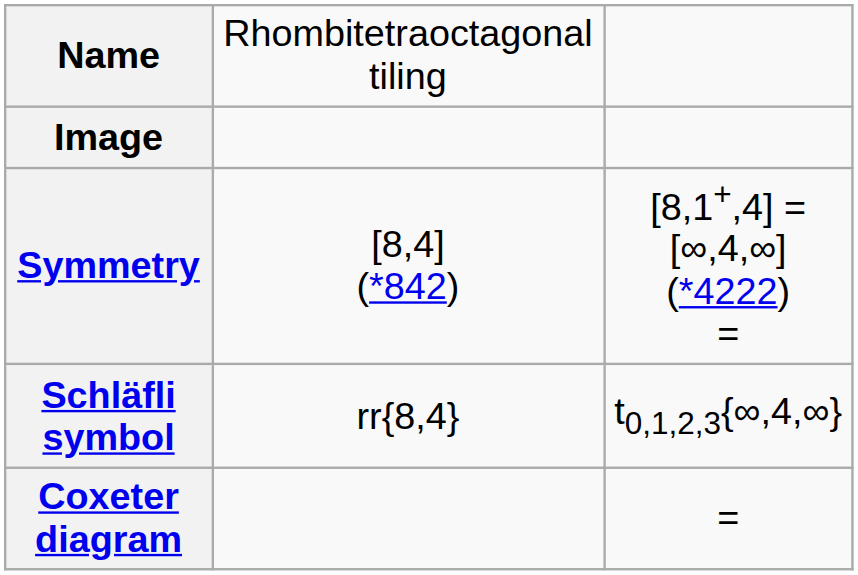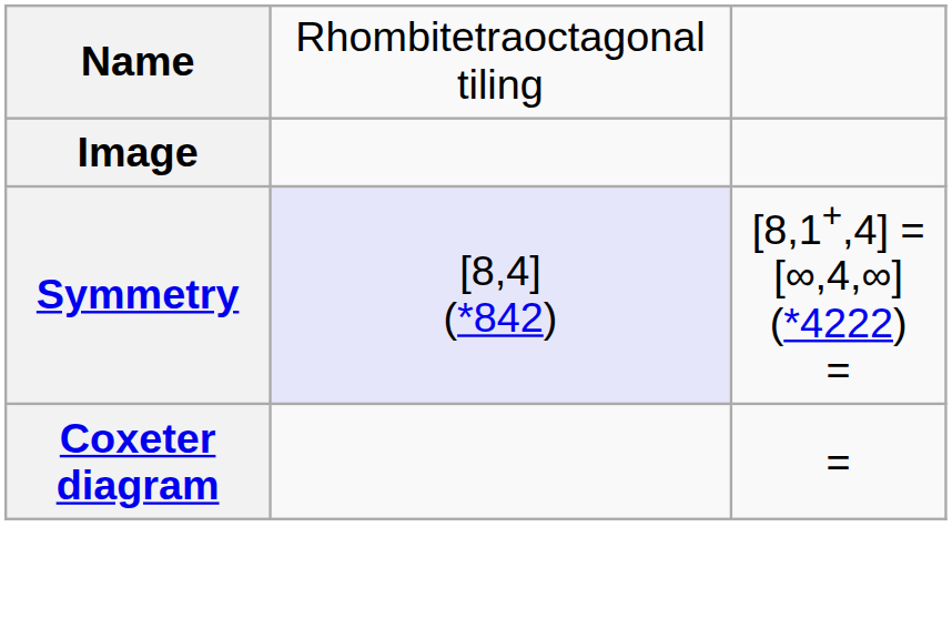Symmetry | column 2: no background -> lavender background
- row: Schläfli symbol | rr{8,4} | t0,1,2,3{∞,4,∞}
